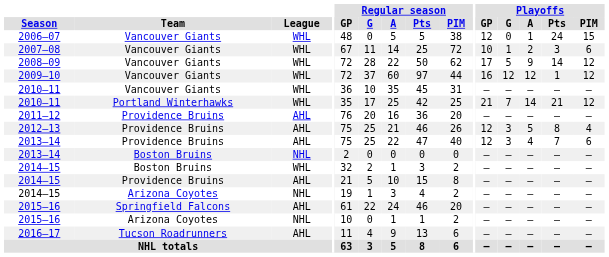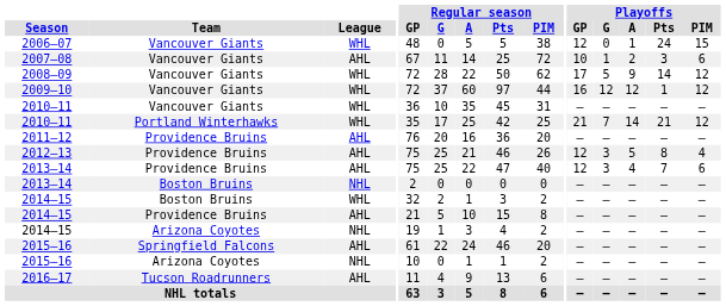2007–08 | League: WHL -> AHL
